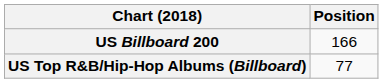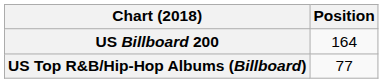US Billboard 200 | Position: 166 -> 164
